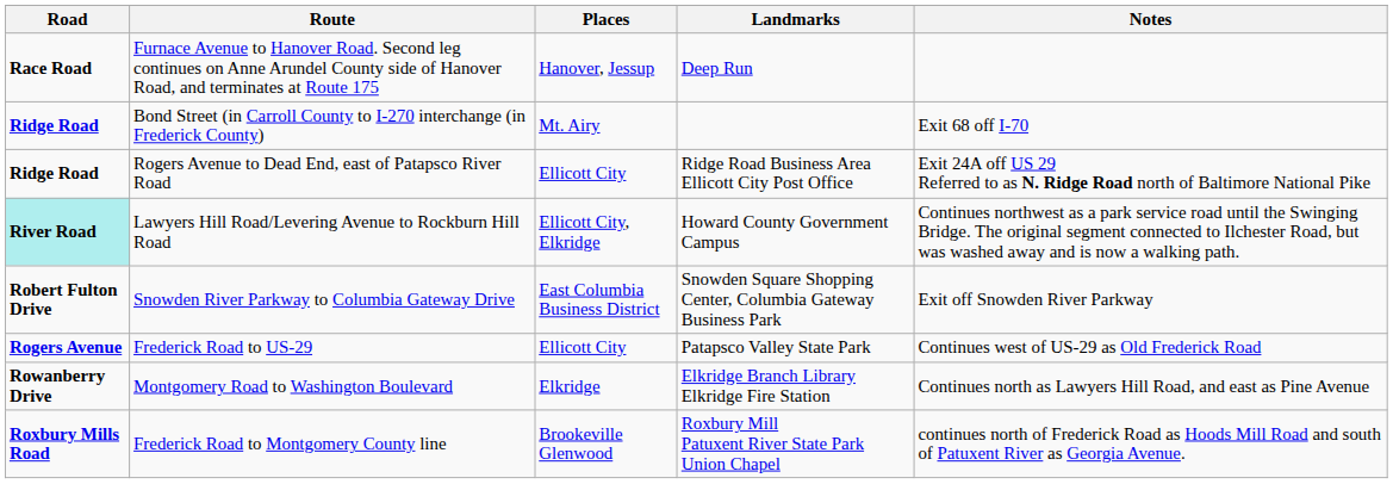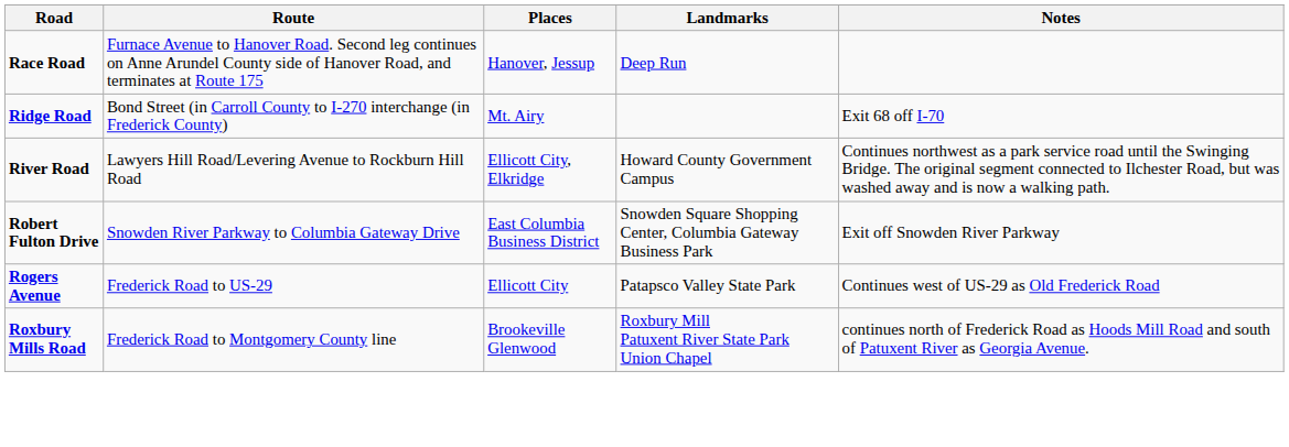- row: Ridge Road | Rogers Avenue to Dead End, east of Patapsco River Road | Ellicott City | Ridge Road Business Area Ellicott City Post Office | Exit 24A off US 29 Referred to as N. Ridge Road north of Baltimore National Pike
Lawyers Hill Road/Levering Avenue to Rockburn Hill Road | Road: paleturquoise background -> no background
- row: Rowanberry Drive | Montgomery Road to Washington Boulevard | Elkridge | Elkridge Branch Library Elkridge Fire Station | Continues north as Lawyers Hill Road, and east as Pine Avenue
